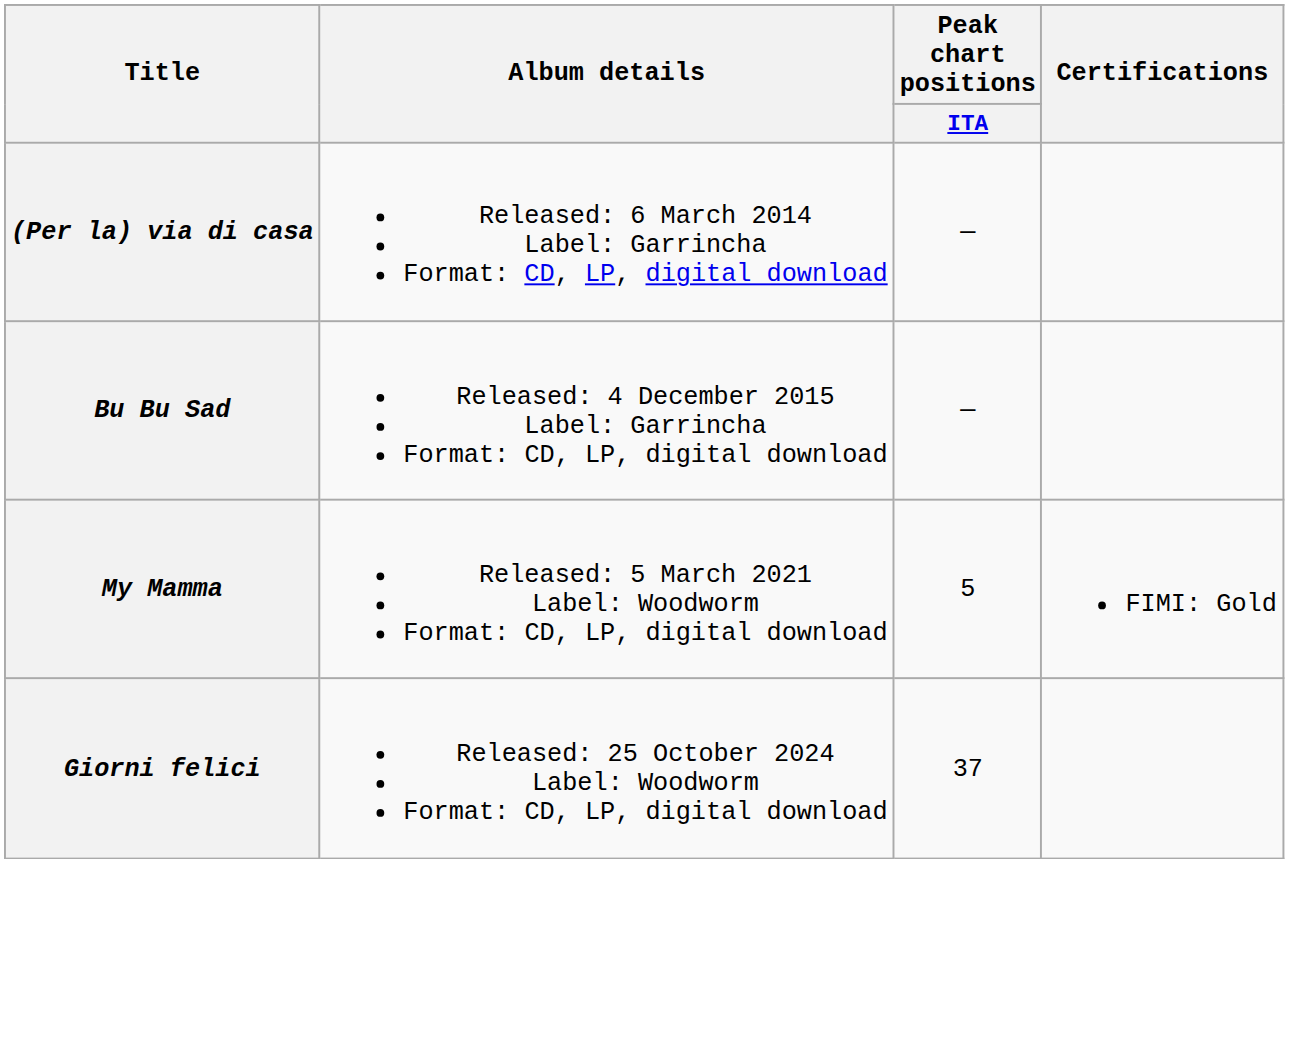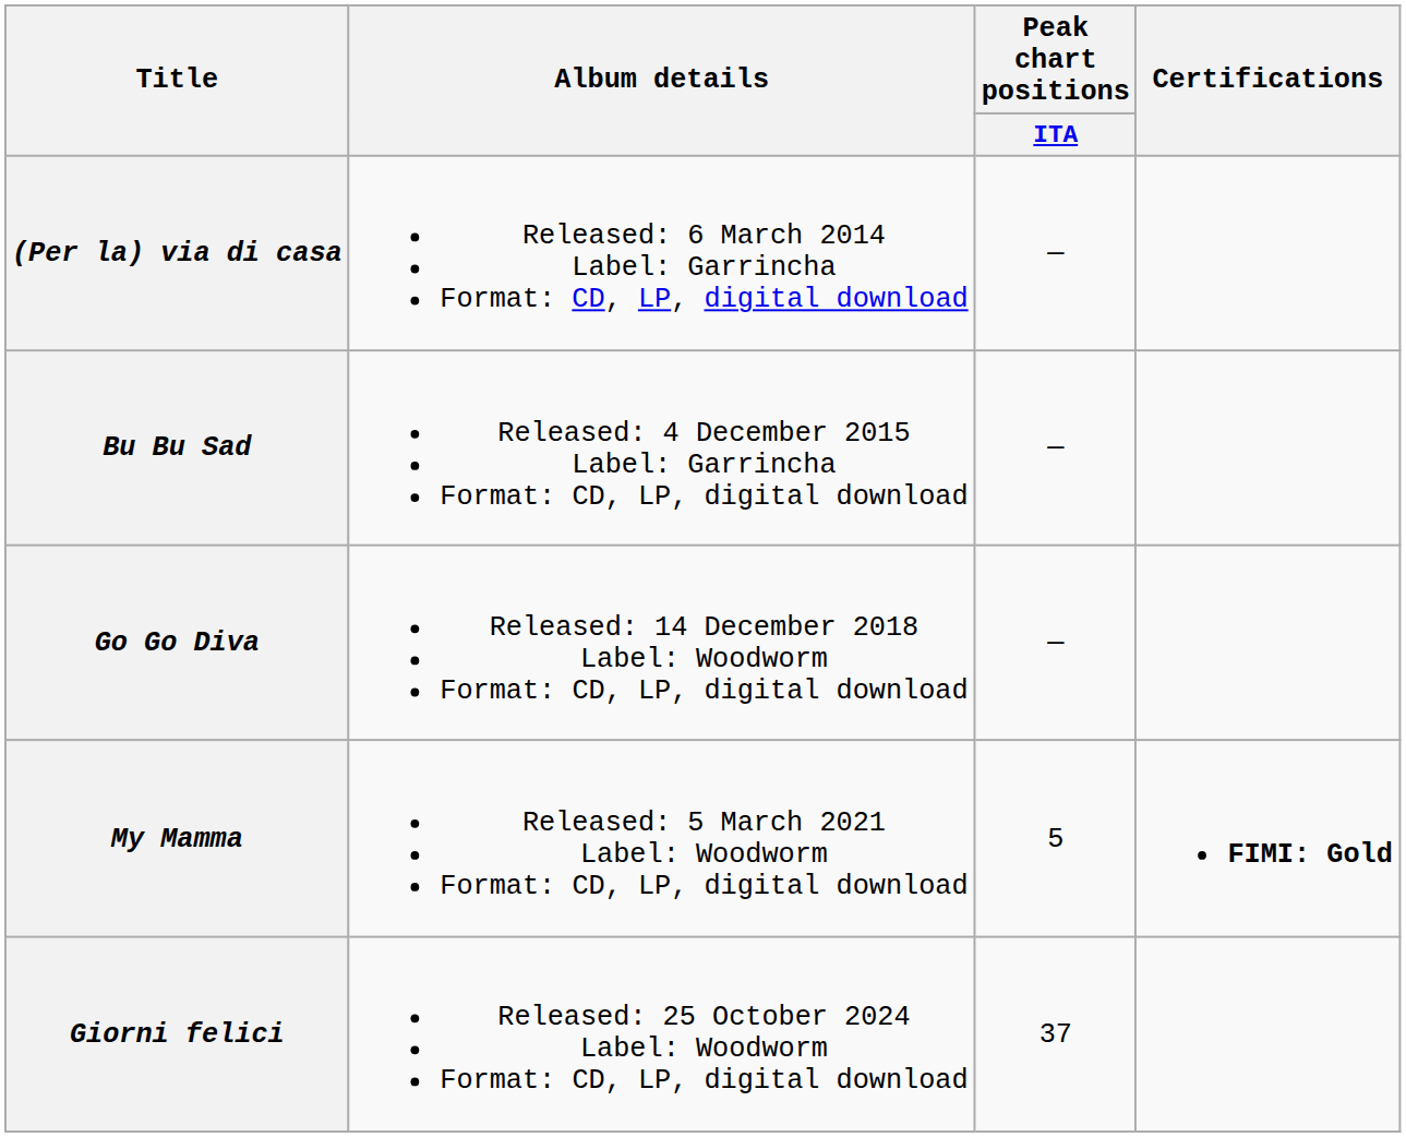+ row: Go Go Diva | Released: 14 December 2018 Label: Woodworm Format: CD, LP, digital download | —
My Mamma | Certifications: normal -> bold
